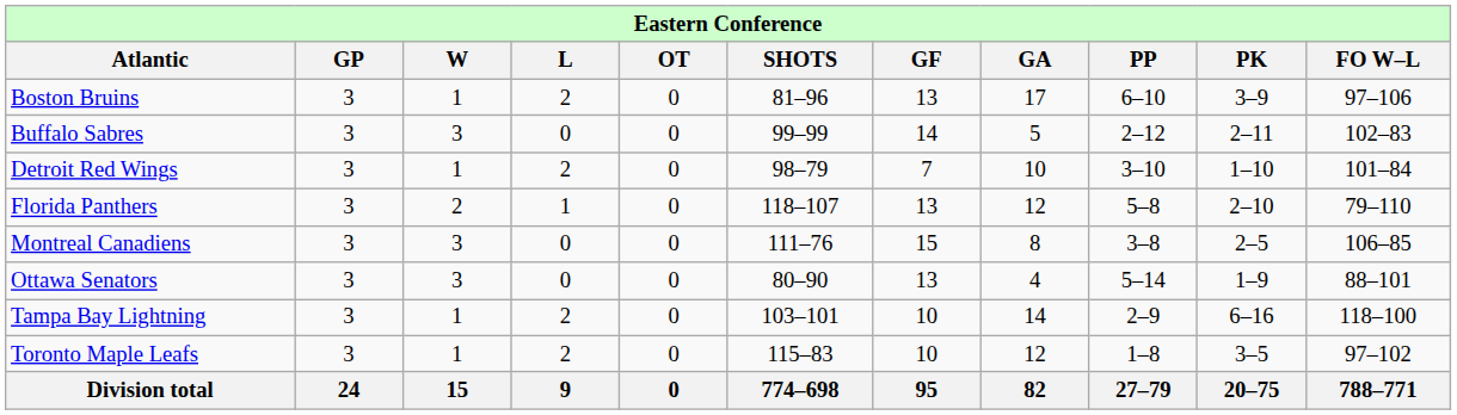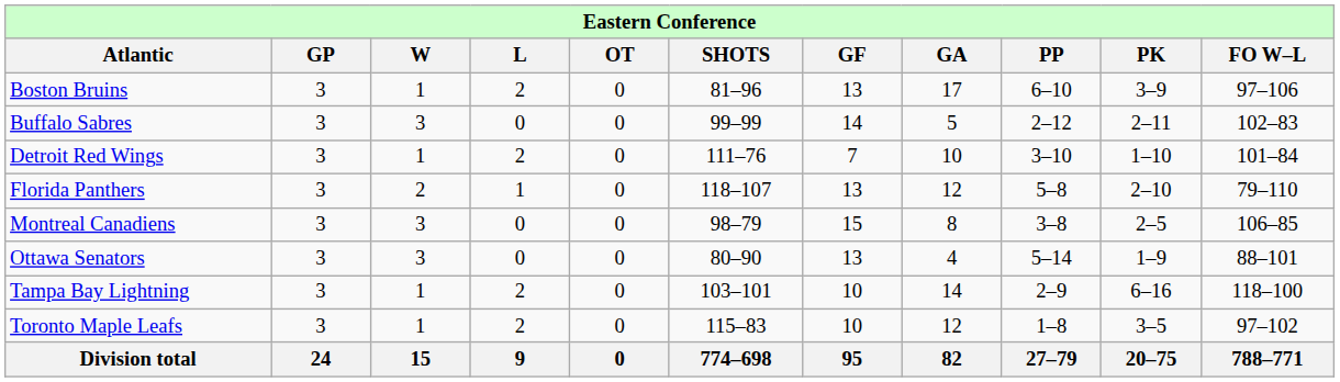Detroit Red Wings | column 6: 98–79 -> 111–76
Montreal Canadiens | column 6: 111–76 -> 98–79
